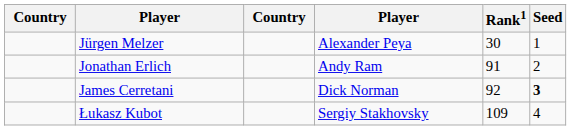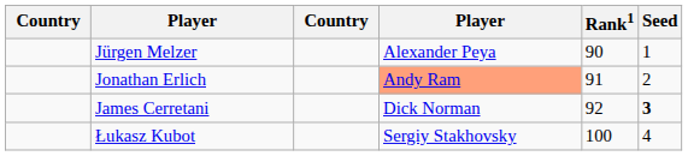Jürgen Melzer | Rank1: 30 -> 90
Jonathan Erlich | column 4: no background -> lightsalmon background
Łukasz Kubot | Rank1: 109 -> 100
